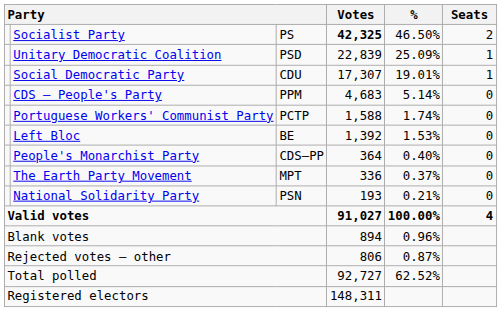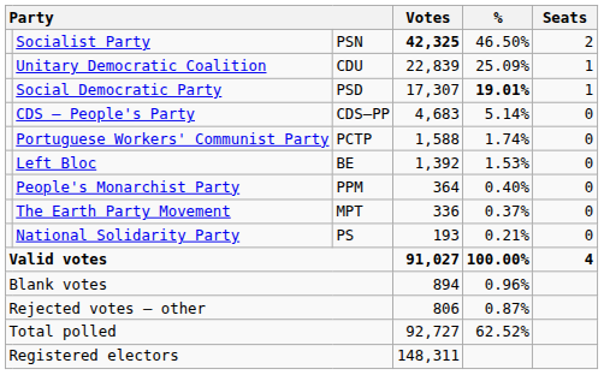Socialist Party | column 3: PS -> PSN
Unitary Democratic Coalition | column 3: PSD -> CDU
Social Democratic Party | column 3: CDU -> PSD
Social Democratic Party | %: normal -> bold
CDS – People's Party | column 3: PPM -> CDS–PP
People's Monarchist Party | column 3: CDS–PP -> PPM
National Solidarity Party | column 3: PSN -> PS
